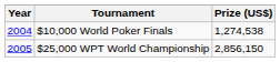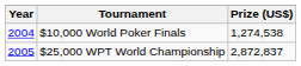$25,000 WPT World Championship | Prize (US$): 2,856,150 -> 2,872,837
